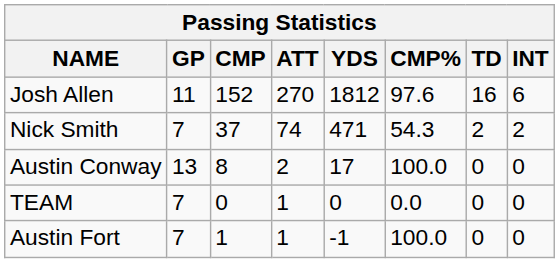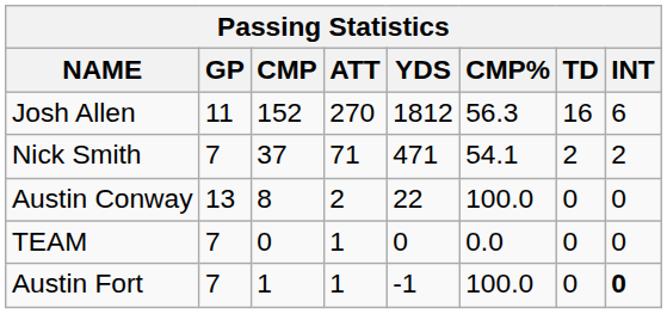Josh Allen | CMP%: 97.6 -> 56.3
Nick Smith | ATT: 74 -> 71
Nick Smith | CMP%: 54.3 -> 54.1
Austin Conway | YDS: 17 -> 22
Austin Fort | INT: normal -> bold
